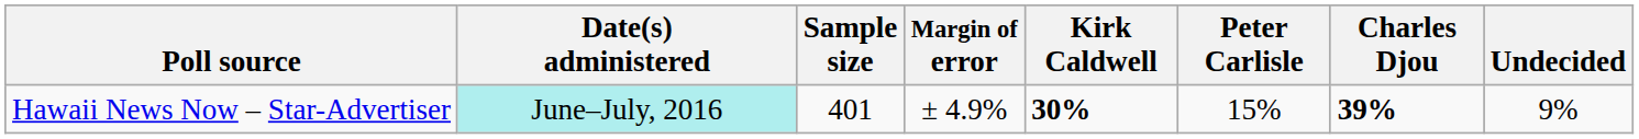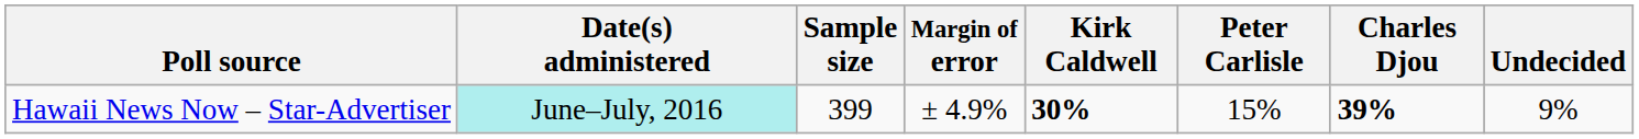Hawaii News Now – Star-Advertiser | Sample size: 401 -> 399
